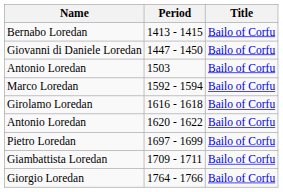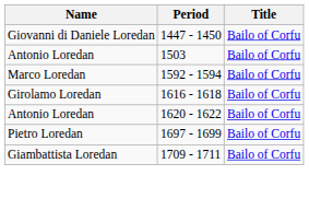- row: Bernabo Loredan | 1413 - 1415 | Bailo of Corfu
- row: Giorgio Loredan | 1764 - 1766 | Bailo of Corfu
